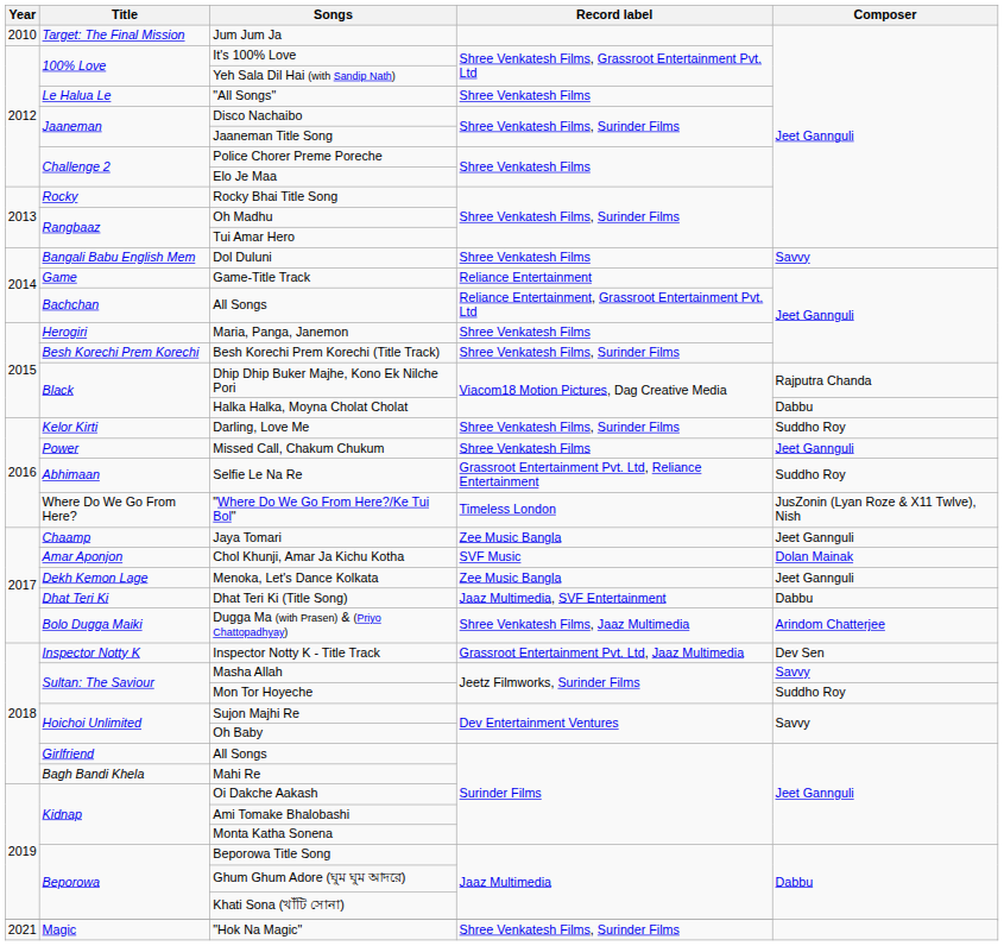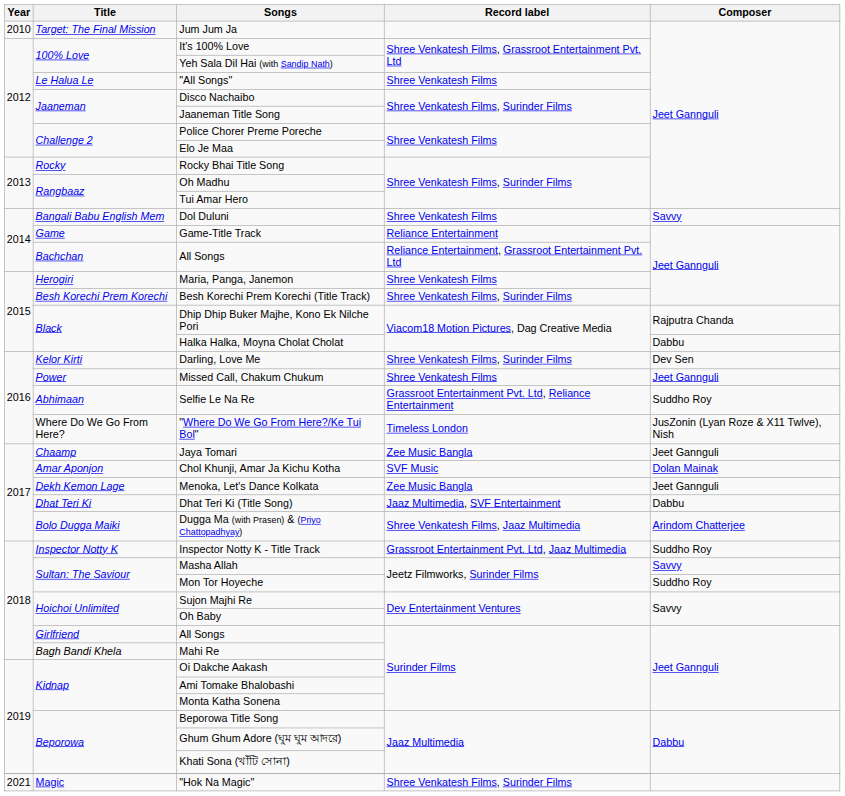Darling, Love Me | Composer: Suddho Roy -> Dev Sen
Inspector Notty K - Title Track | Composer: Dev Sen -> Suddho Roy
